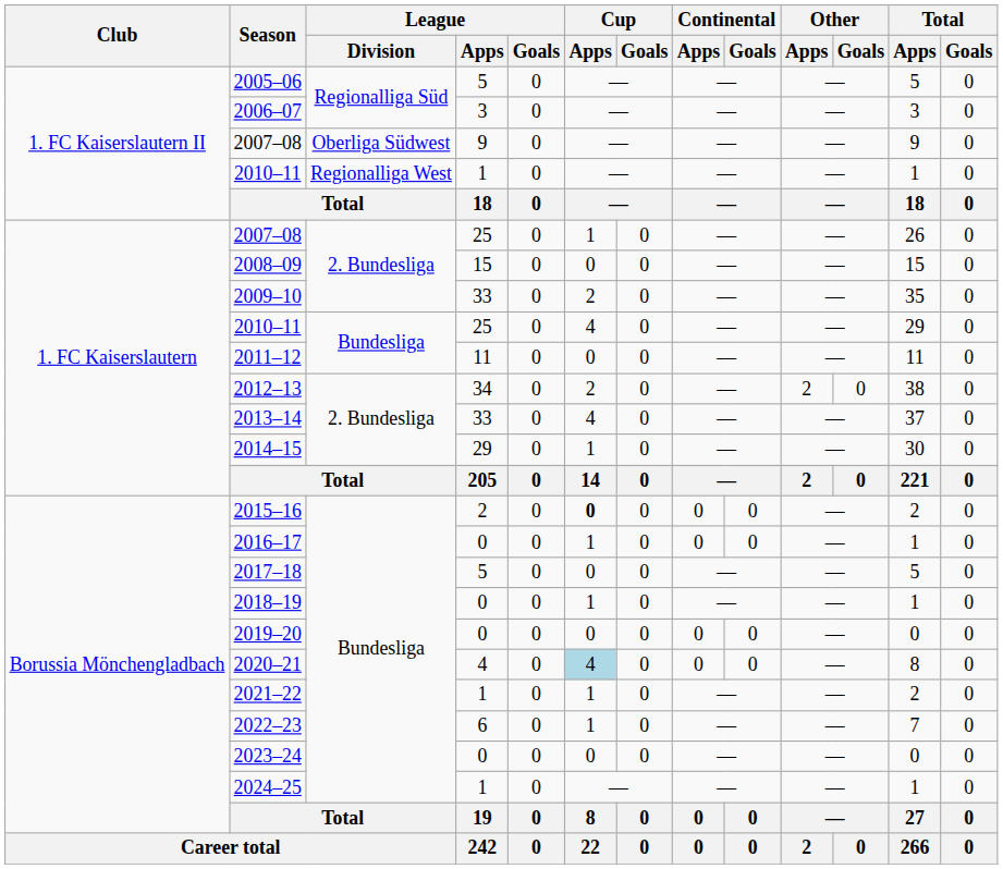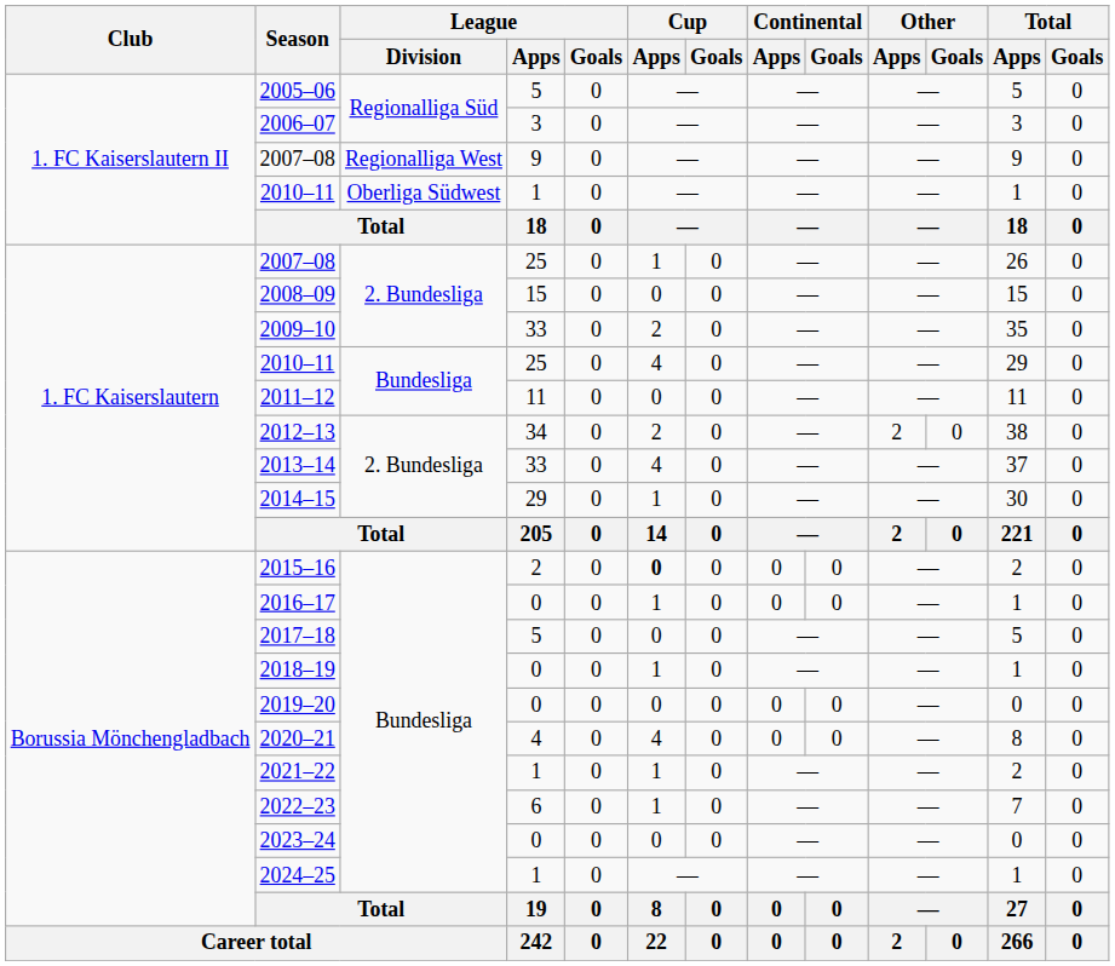2007–08 / 9 | League / Division: Oberliga Südwest -> Regionalliga West
2010–11 / 1 | League / Division: Regionalliga West -> Oberliga Südwest
2020–21 | Cup / Apps: lightblue background -> no background
